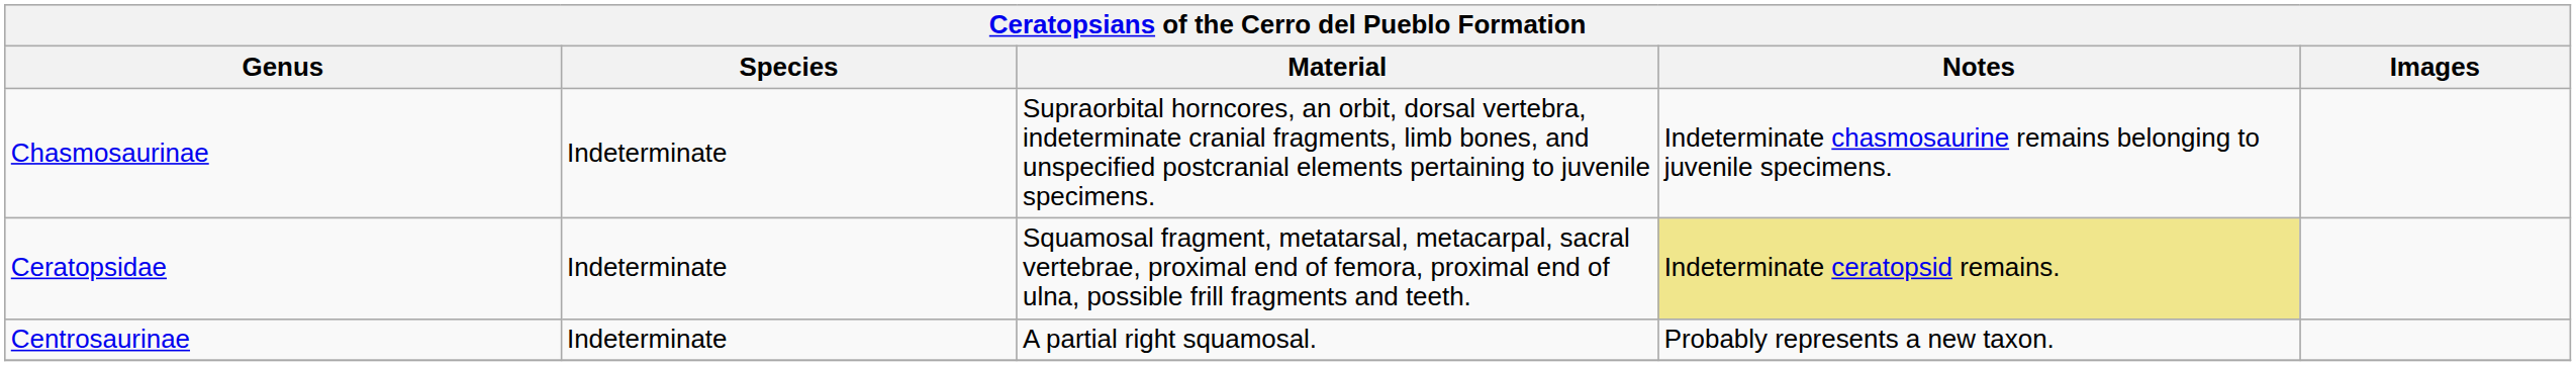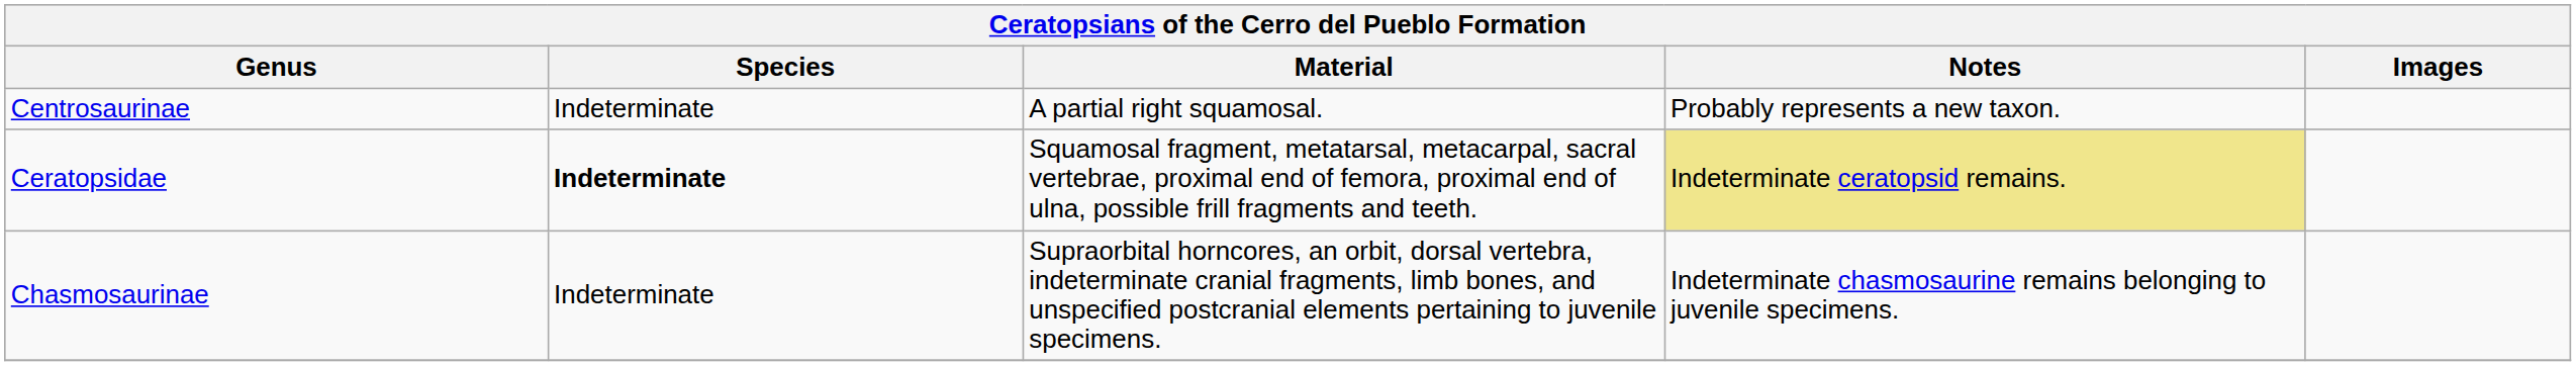rows swapped: Centrosaurinae <-> Chasmosaurinae
Ceratopsidae | Species: normal -> bold
